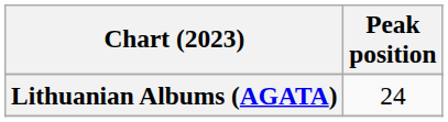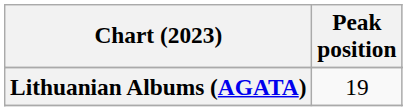Lithuanian Albums (AGATA) | Peak position: 24 -> 19
